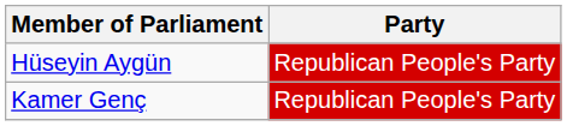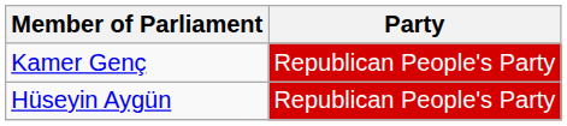rows swapped: Kamer Genç <-> Hüseyin Aygün
